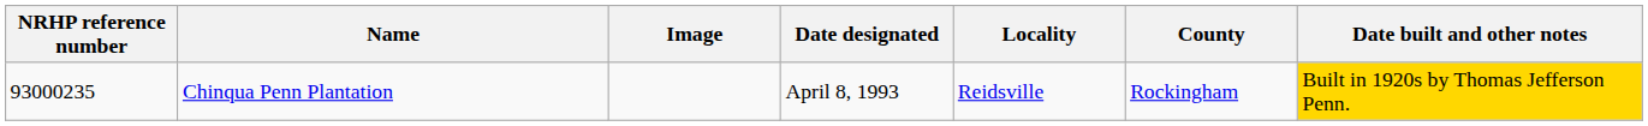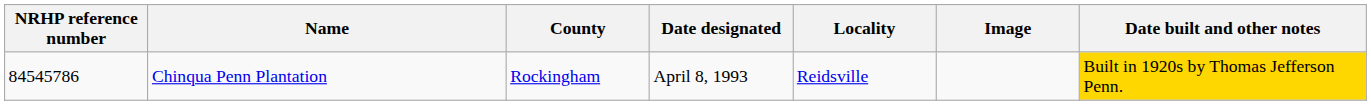columns swapped: Image <-> County
Chinqua Penn Plantation | NRHP reference number: 93000235 -> 84545786
